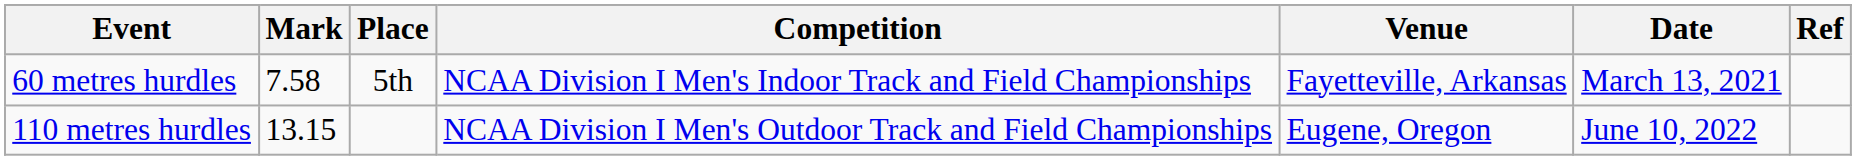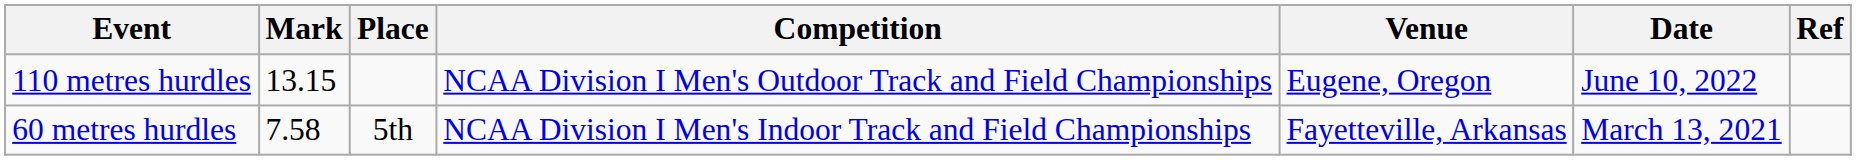rows swapped: 110 metres hurdles <-> 60 metres hurdles
